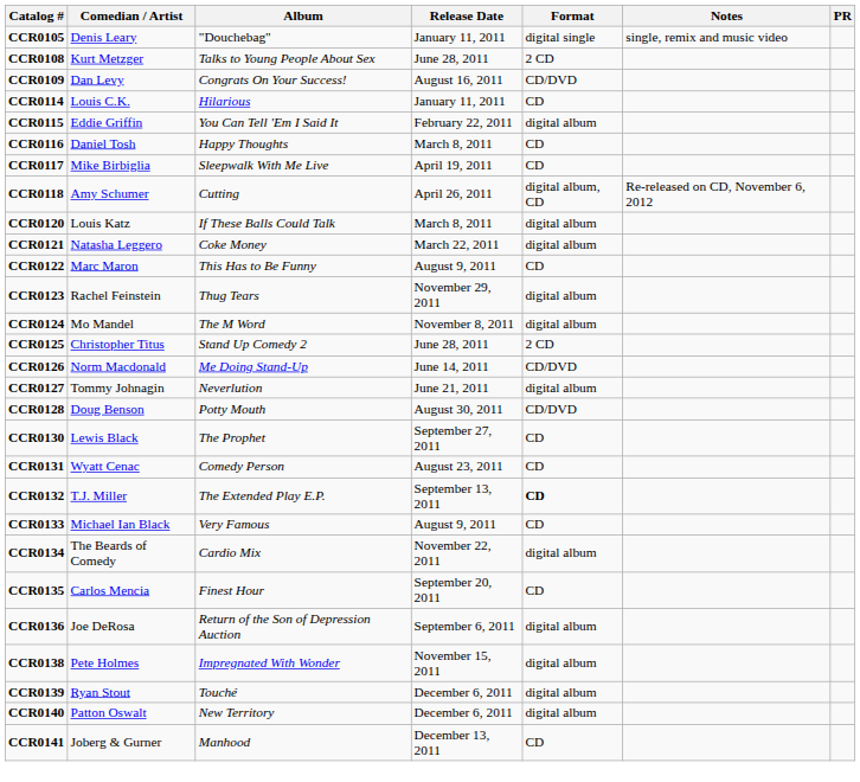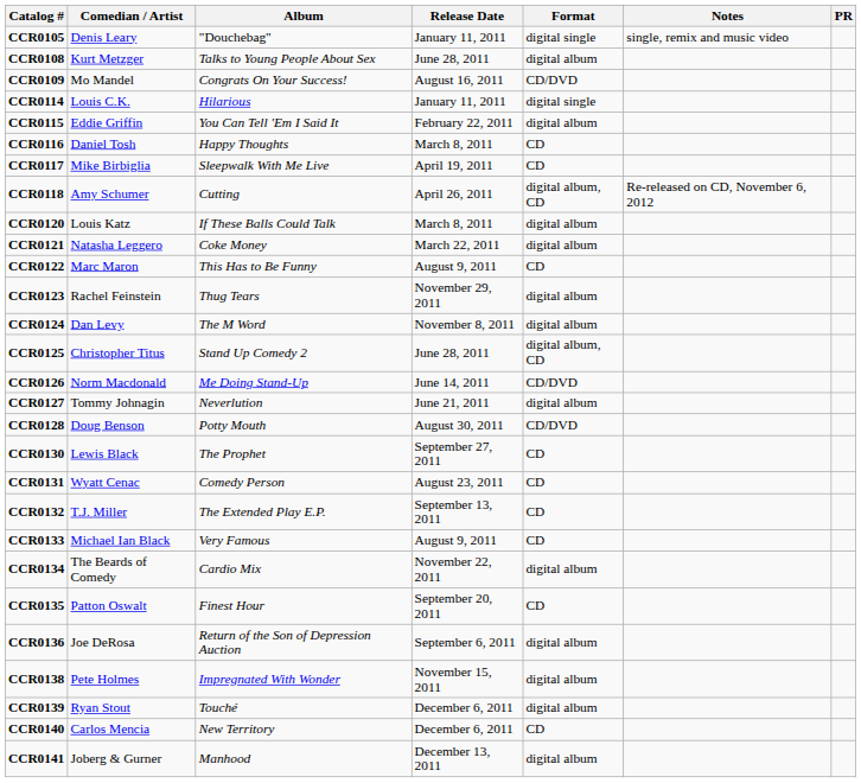CCR0108 | Format: 2 CD -> digital album
CCR0109 | Comedian / Artist: Dan Levy -> Mo Mandel
CCR0114 | Format: CD -> digital single
CCR0124 | Comedian / Artist: Mo Mandel -> Dan Levy
CCR0125 | Format: 2 CD -> digital album, CD
CCR0132 | Format: bold -> normal
CCR0135 | Comedian / Artist: Carlos Mencia -> Patton Oswalt
CCR0140 | Comedian / Artist: Patton Oswalt -> Carlos Mencia
CCR0140 | Format: digital album -> CD
CCR0141 | Format: CD -> digital album
